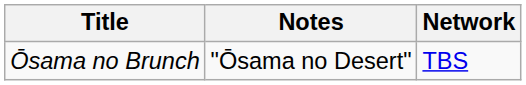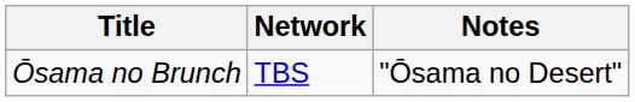columns swapped: Network <-> Notes
